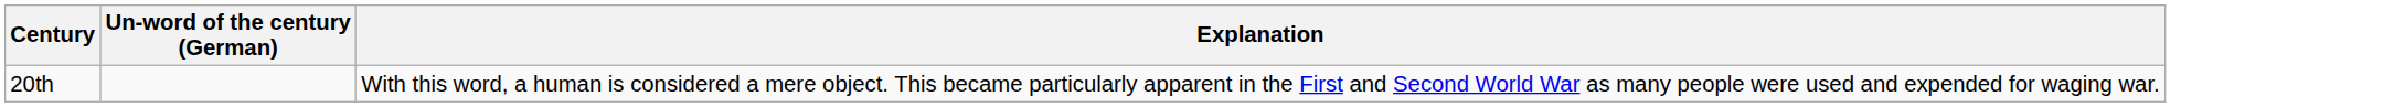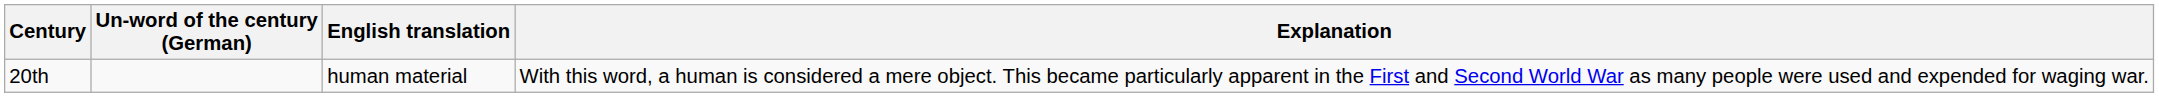+ column: English translation | human material
